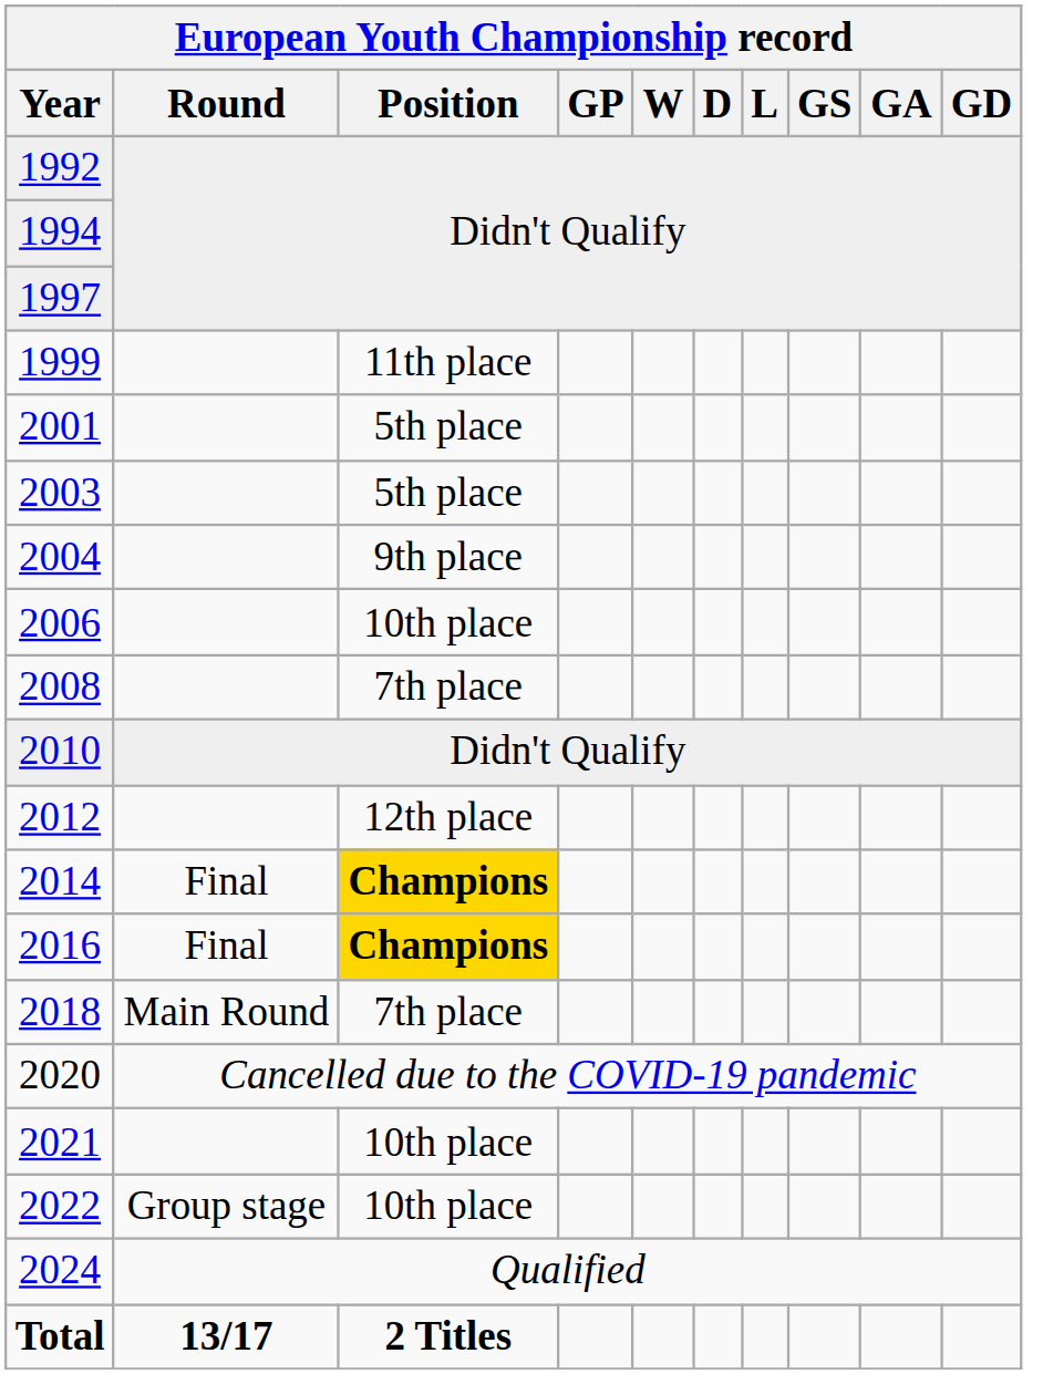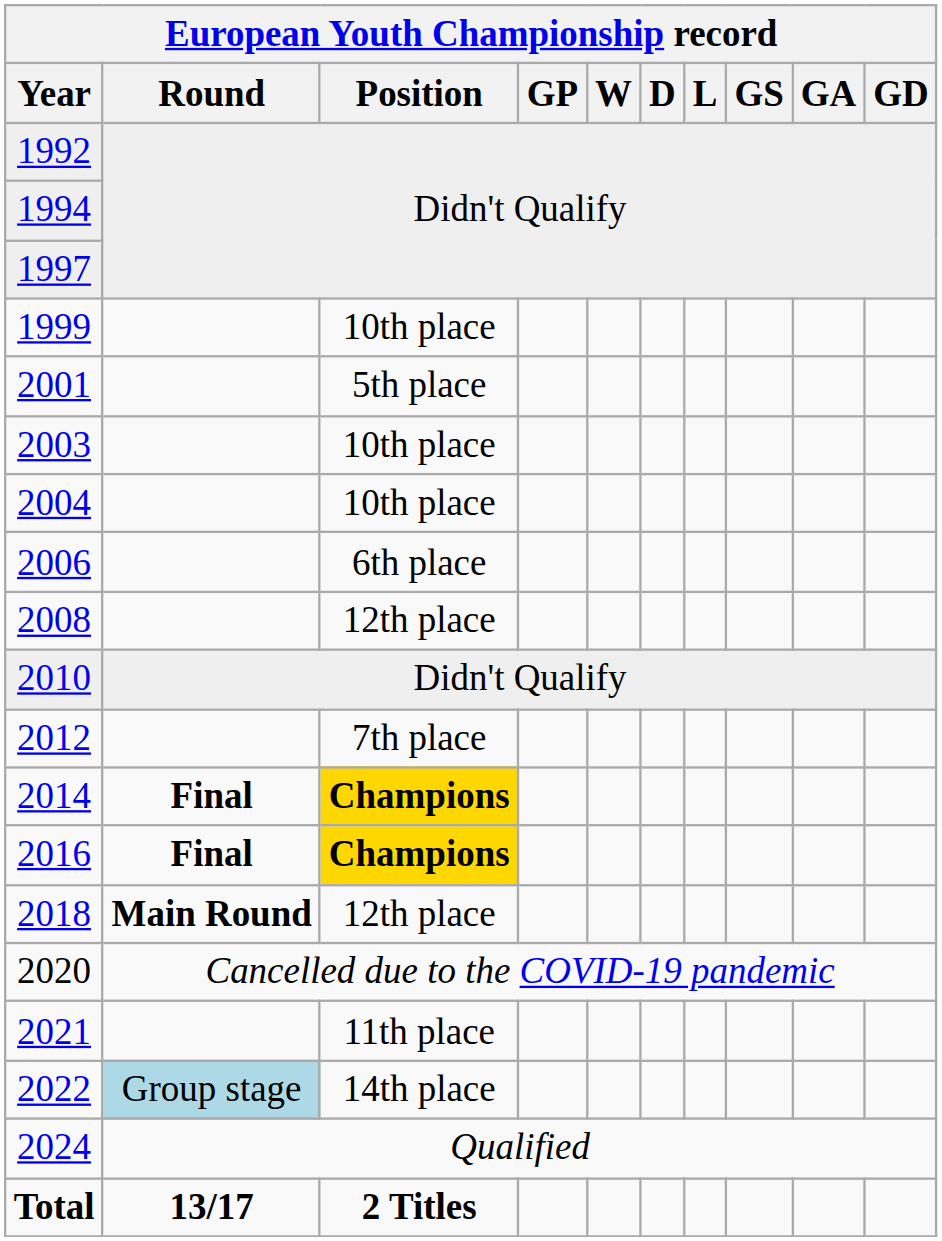1999 | European Youth Championship record / Position: 11th place -> 10th place
2003 | European Youth Championship record / Position: 5th place -> 10th place
2004 | European Youth Championship record / Position: 9th place -> 10th place
2006 | European Youth Championship record / Position: 10th place -> 6th place
2008 | European Youth Championship record / Position: 7th place -> 12th place
2012 | European Youth Championship record / Position: 12th place -> 7th place
2014 | European Youth Championship record / Round: normal -> bold
2016 | European Youth Championship record / Round: normal -> bold
2018 | European Youth Championship record / Round: normal -> bold
2018 | European Youth Championship record / Position: 7th place -> 12th place
2021 | European Youth Championship record / Position: 10th place -> 11th place
2022 | European Youth Championship record / Round: no background -> lightblue background
2022 | European Youth Championship record / Position: 10th place -> 14th place
